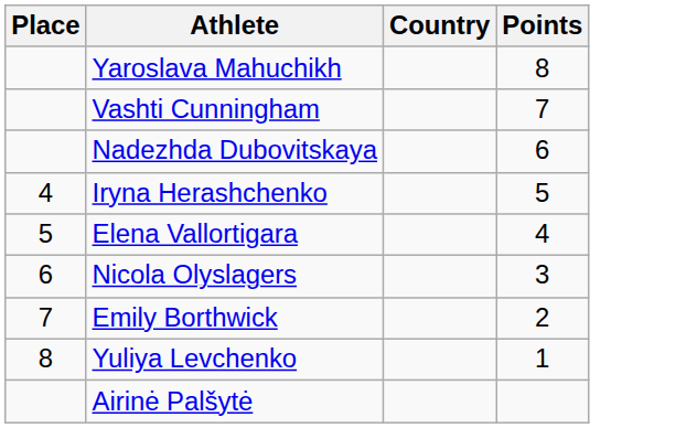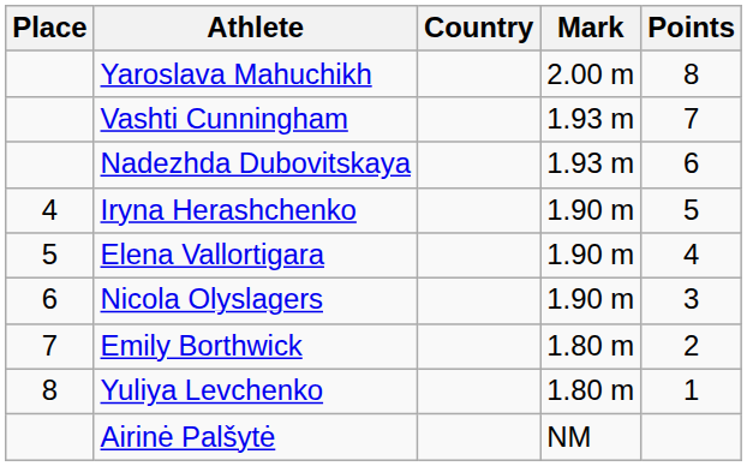+ column: Mark | 2.00 m | 1.93 m | 1.93 m | 1.90 m | 1.90 m | 1.90 m | 1.80 m | 1.80 m | NM
